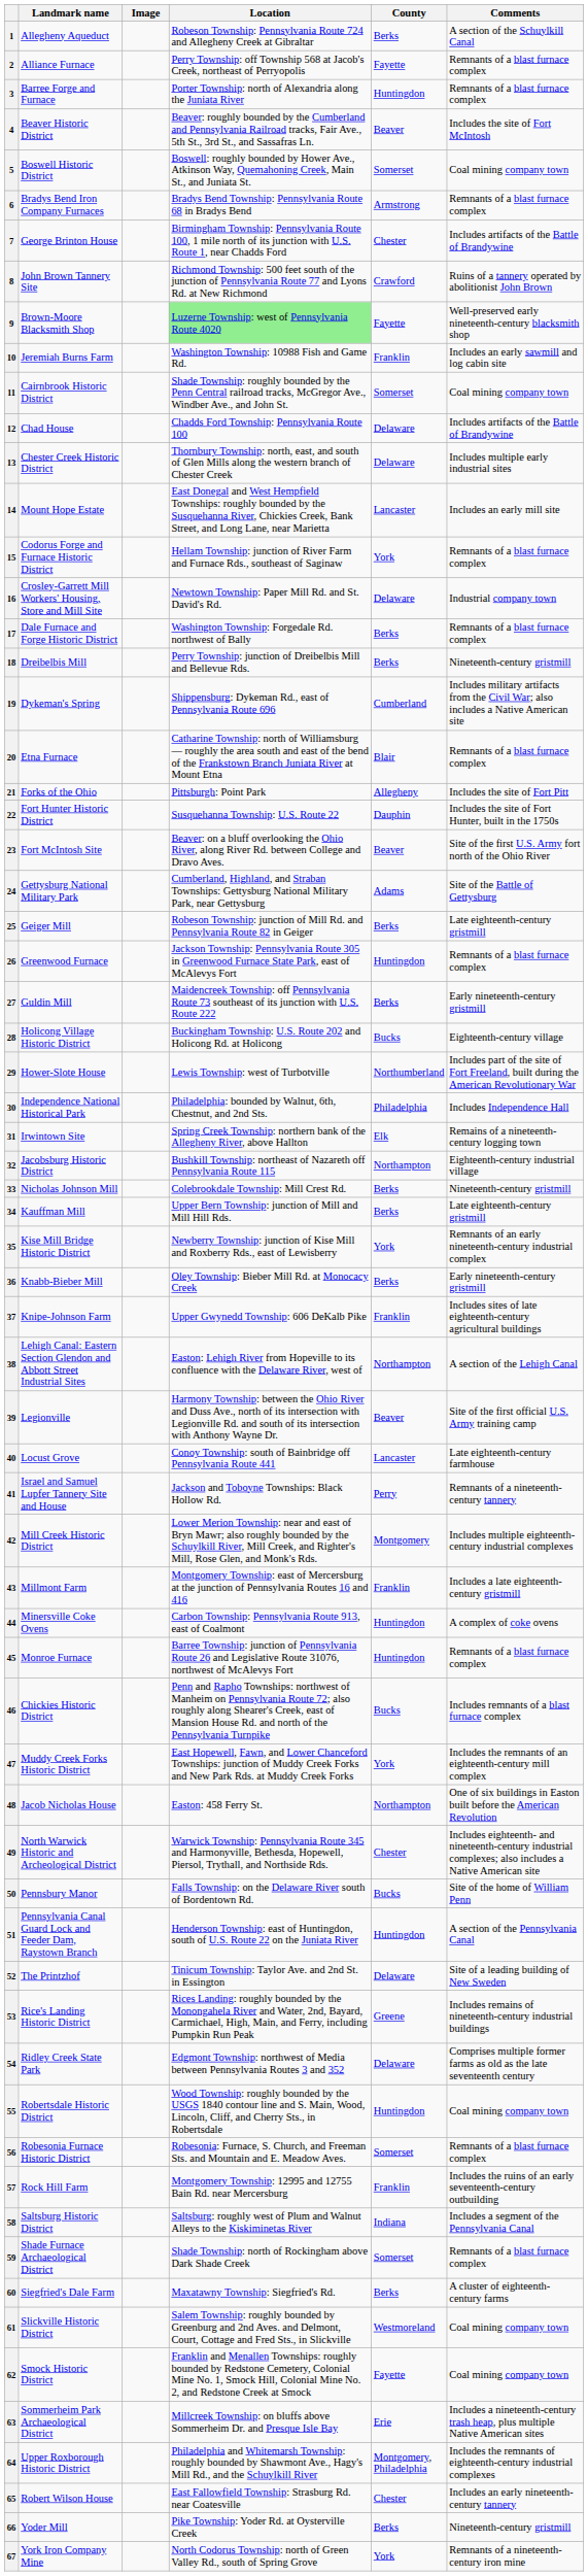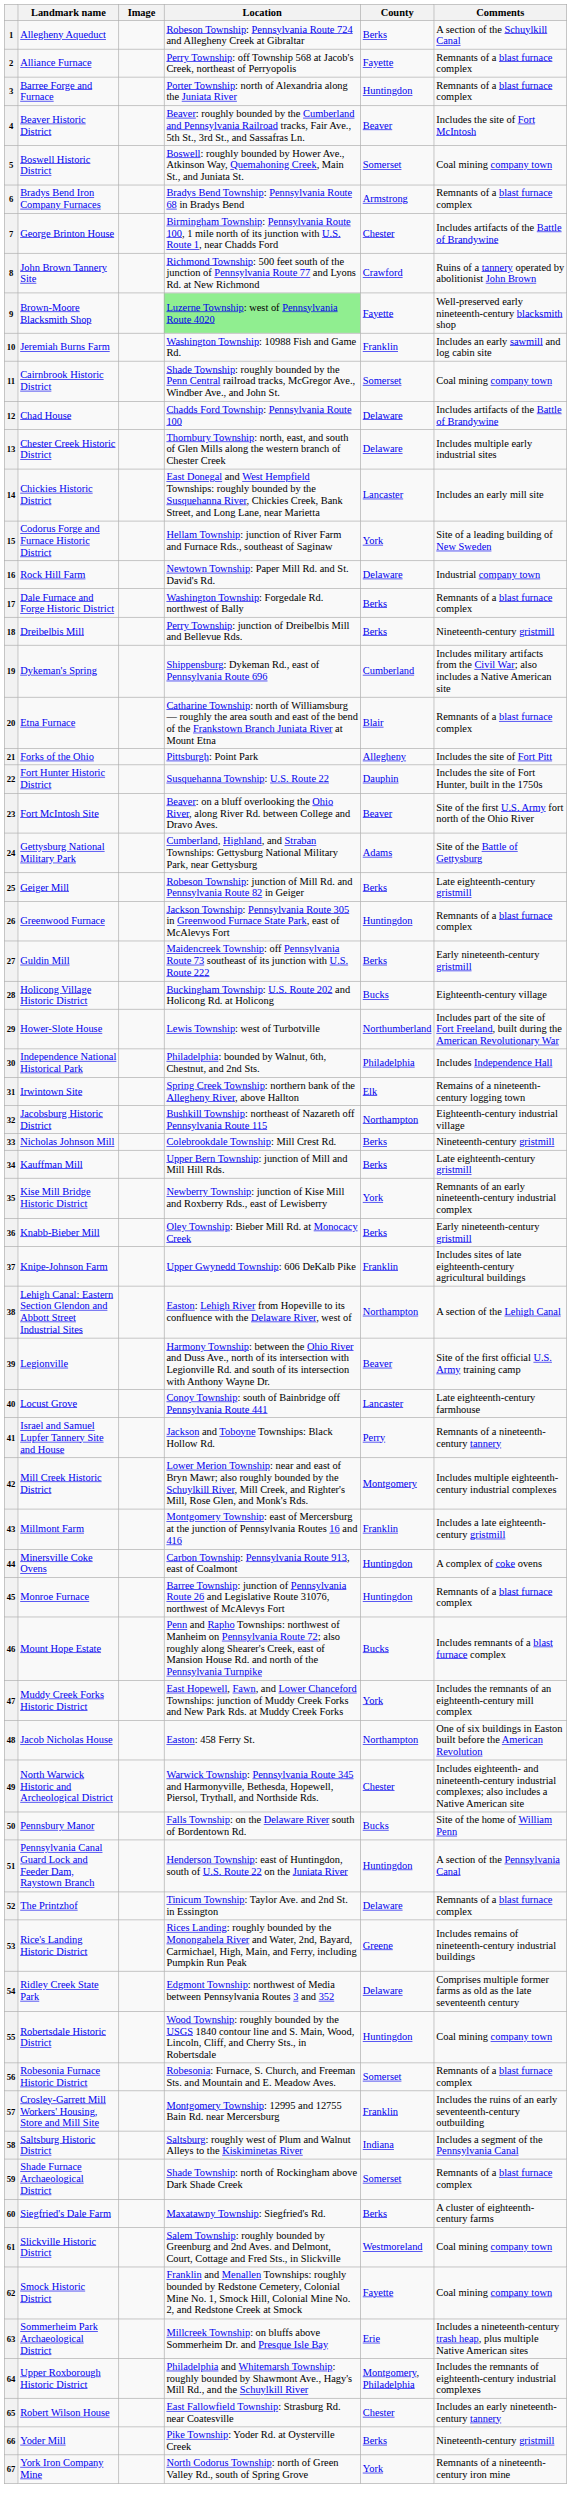14 | Landmark name: Mount Hope Estate -> Chickies Historic District
15 | Comments: Remnants of a blast furnace complex -> Site of a leading building of New Sweden
16 | Landmark name: Crosley-Garrett Mill Workers' Housing, Store and Mill Site -> Rock Hill Farm
46 | Landmark name: Chickies Historic District -> Mount Hope Estate
52 | Comments: Site of a leading building of New Sweden -> Remnants of a blast furnace complex
57 | Landmark name: Rock Hill Farm -> Crosley-Garrett Mill Workers' Housing, Store and Mill Site
